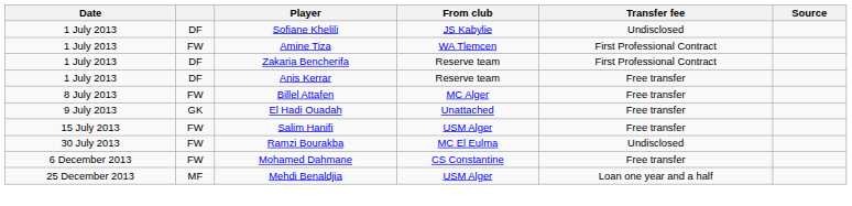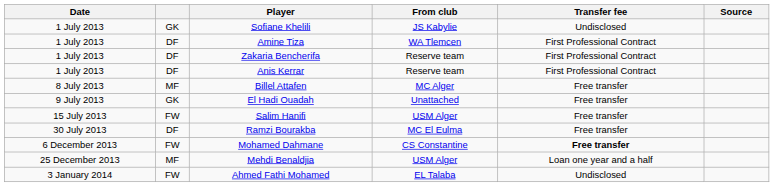Sofiane Khelili | column 2: DF -> GK
Amine Tiza | column 2: FW -> DF
Anis Kerrar | Transfer fee: Free transfer -> First Professional Contract
Billel Attafen | column 2: FW -> MF
Ramzi Bourakba | column 2: FW -> DF
Ramzi Bourakba | Transfer fee: Undisclosed -> Free transfer
Mohamed Dahmane | Transfer fee: normal -> bold
+ row: 3 January 2014 | FW | Ahmed Fathi Mohamed | EL Talaba | Undisclosed
